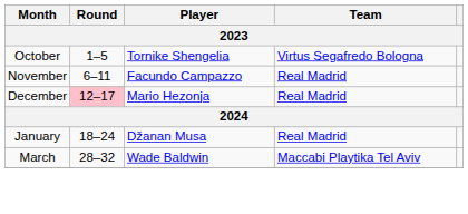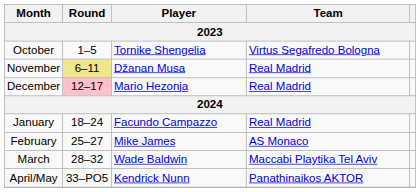November | Round: no background -> khaki background
November | Player: Facundo Campazzo -> Džanan Musa
January | Player: Džanan Musa -> Facundo Campazzo
+ row: February | 25–27 | Mike James | AS Monaco
+ row: April/May | 33–PO5 | Kendrick Nunn | Panathinaikos AKTOR
